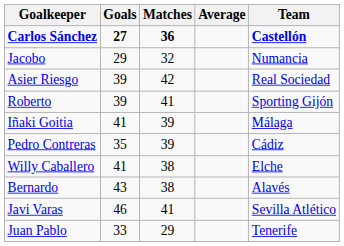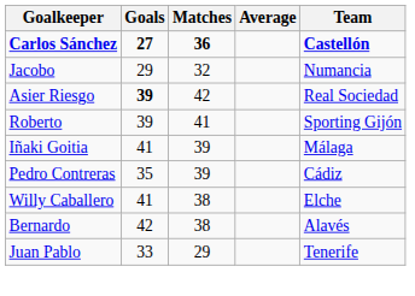Asier Riesgo | Goals: normal -> bold
Bernardo | Goals: 43 -> 42
- row: Javi Varas | 46 | 41 | Sevilla Atlético
